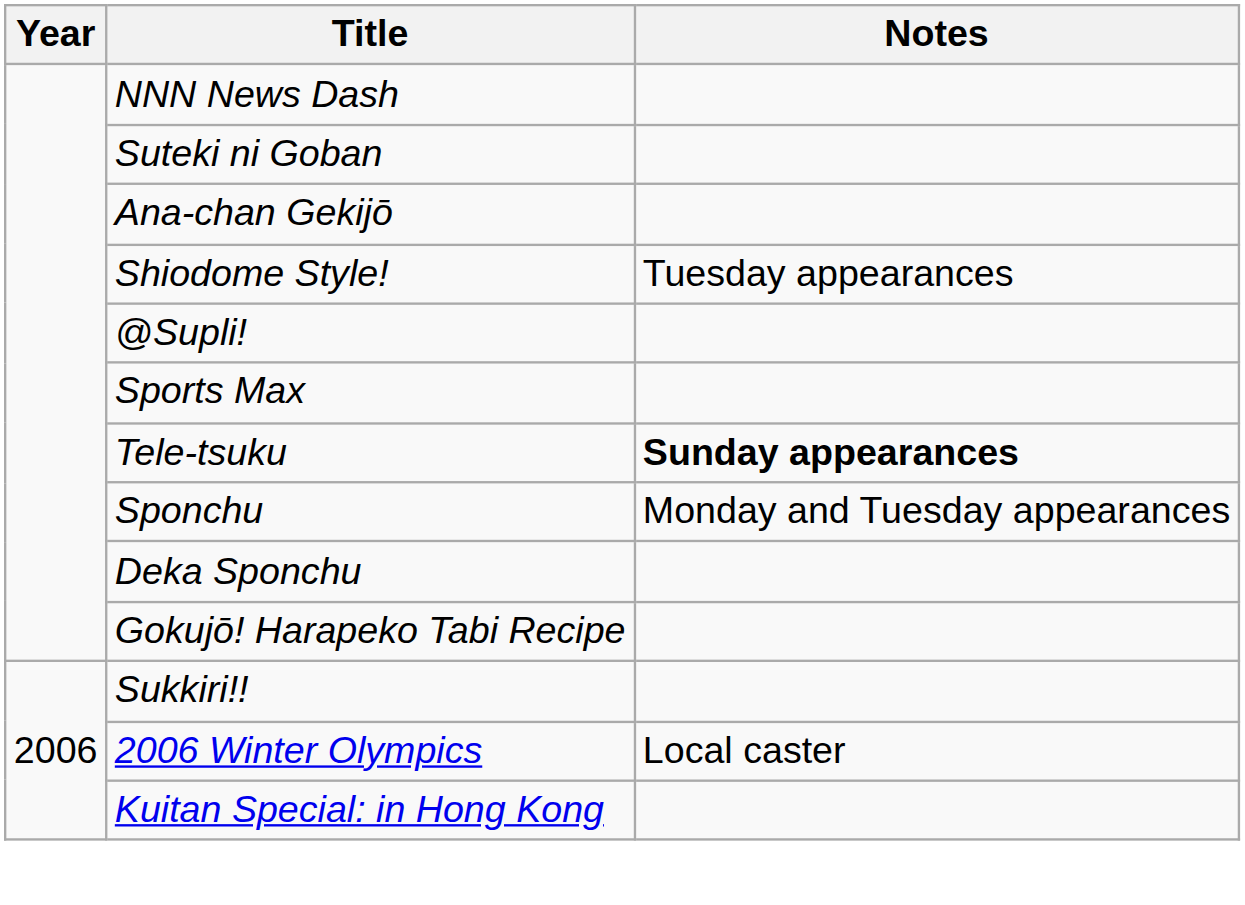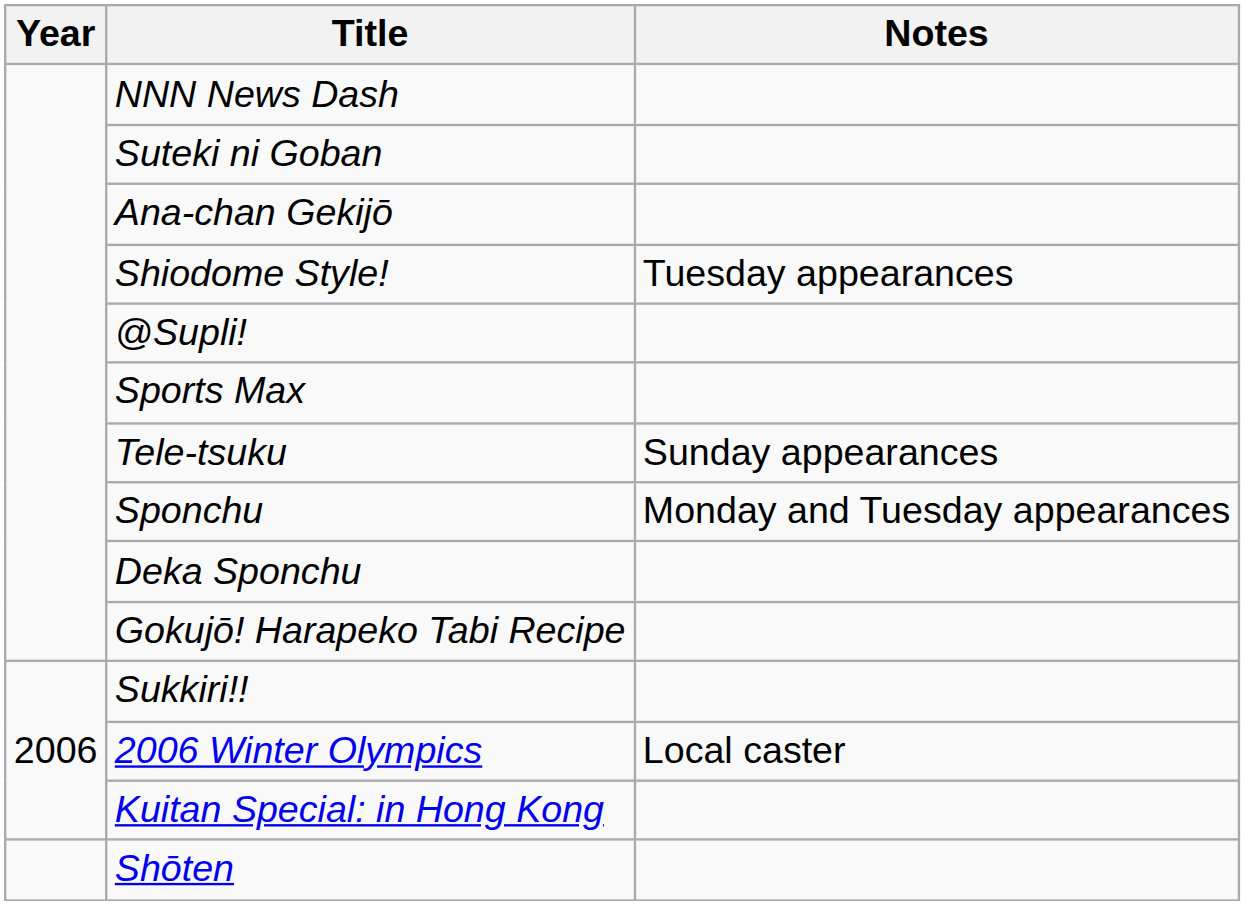Tele-tsuku | Notes: bold -> normal
+ row: Shōten
